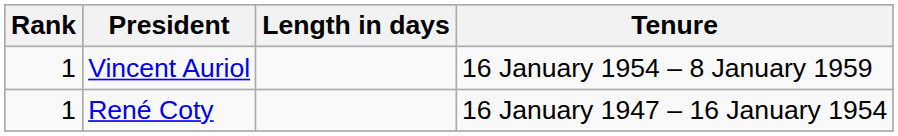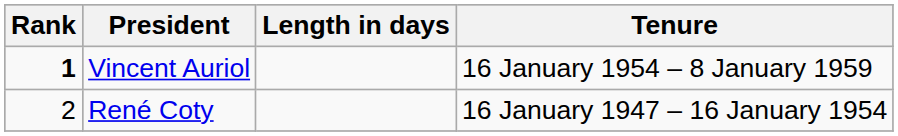Vincent Auriol | Rank: normal -> bold
René Coty | Rank: 1 -> 2
